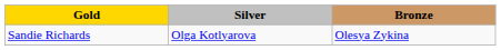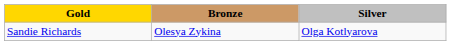columns swapped: Silver <-> Bronze
